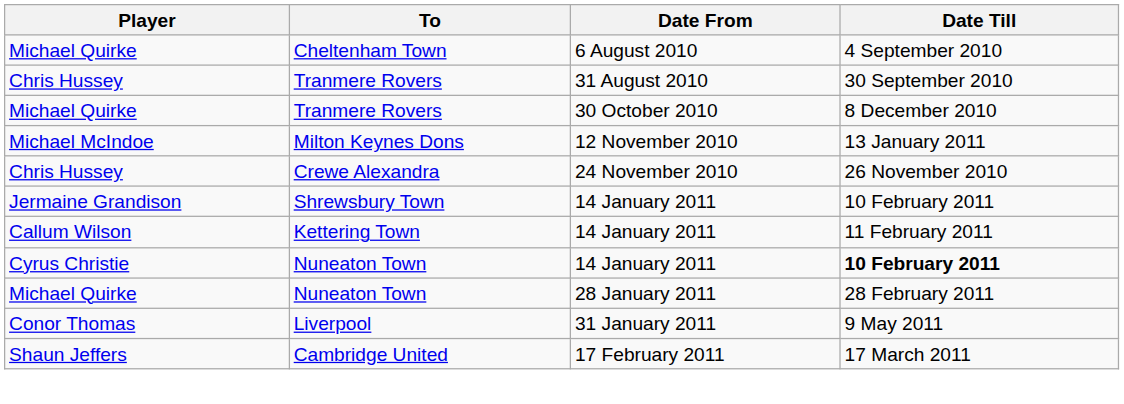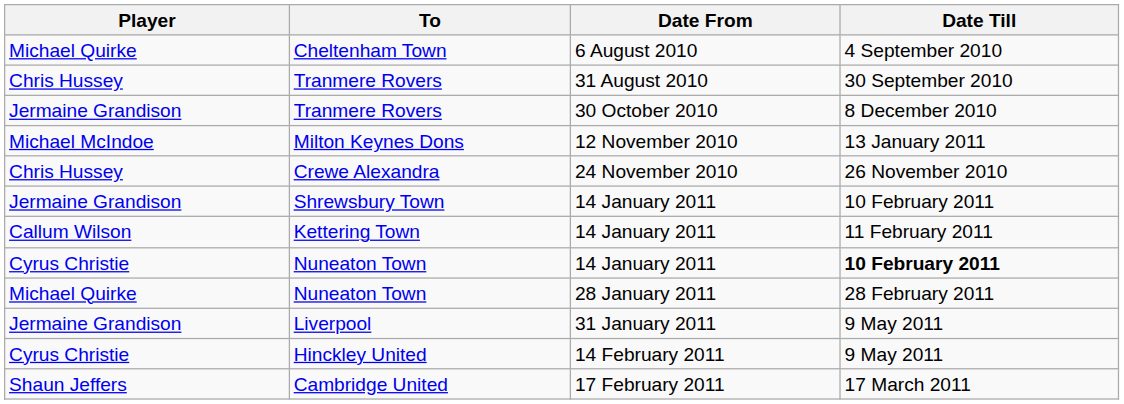Tranmere Rovers / 30 October 2010 | Player: Michael Quirke -> Jermaine Grandison
Liverpool | Player: Conor Thomas -> Jermaine Grandison
+ row: Cyrus Christie | Hinckley United | 14 February 2011 | 9 May 2011
